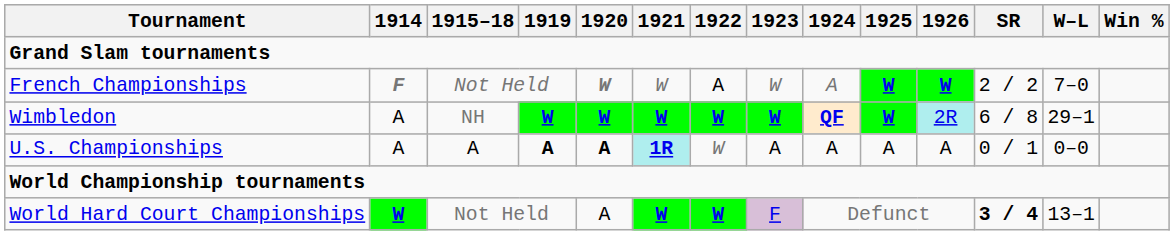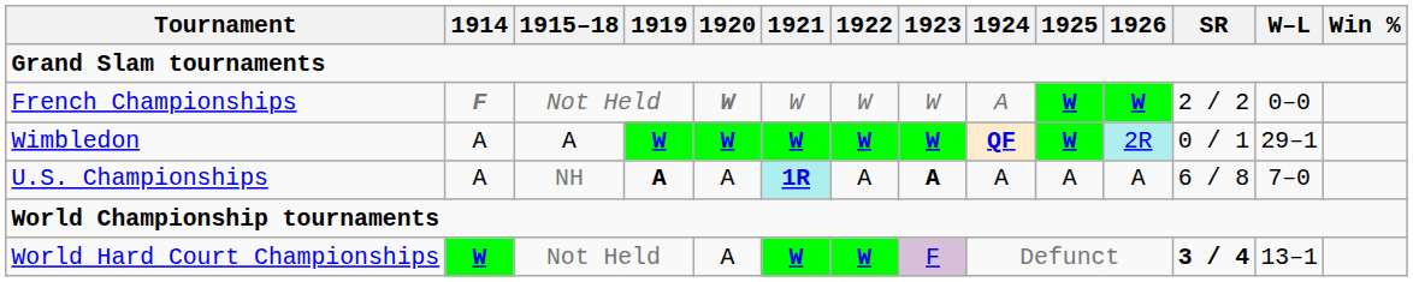French Championships | 1922: A -> W
French Championships | W–L: 7–0 -> 0–0
Wimbledon | 1915–18: NH -> A
Wimbledon | SR: 6 / 8 -> 0 / 1
U.S. Championships | 1915–18: A -> NH
U.S. Championships | 1920: bold -> normal
U.S. Championships | 1922: W -> A
U.S. Championships | 1923: normal -> bold
U.S. Championships | SR: 0 / 1 -> 6 / 8
U.S. Championships | W–L: 0–0 -> 7–0
